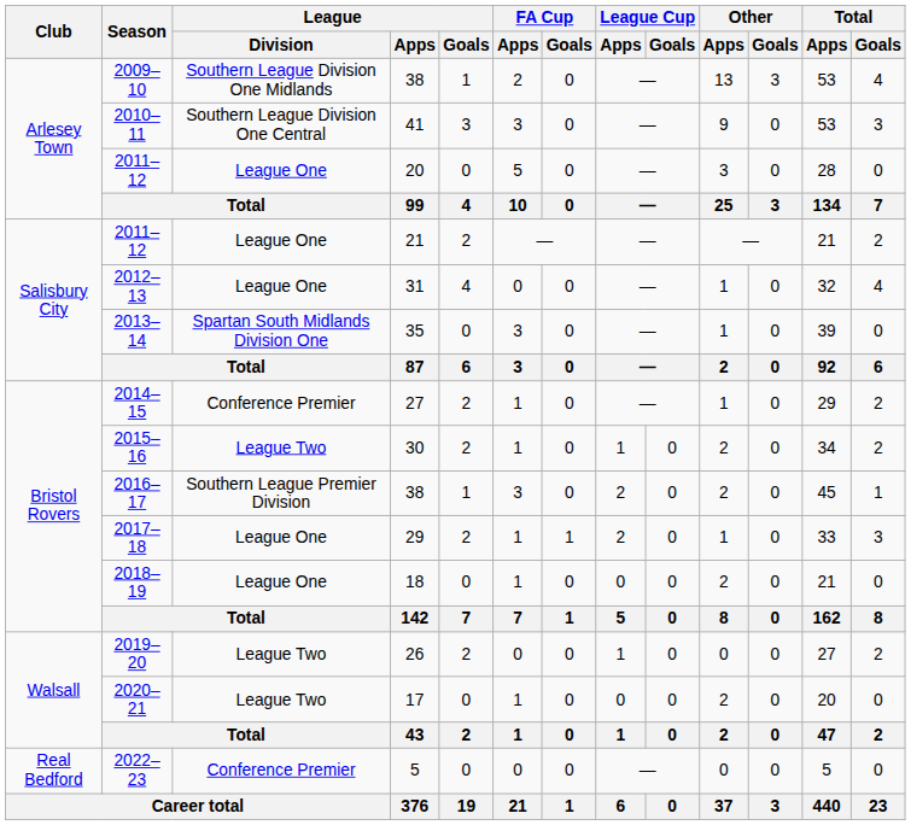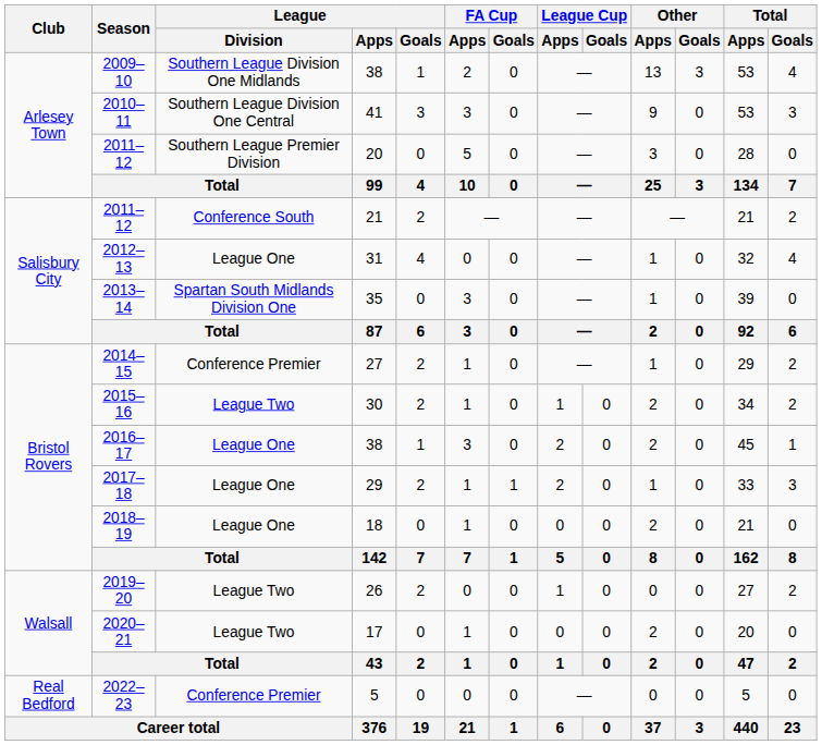2011–12 / 20 | League / Division: League One -> Southern League Premier Division
2011–12 / 21 | League / Division: League One -> Conference South
2016–17 | League / Division: Southern League Premier Division -> League One
